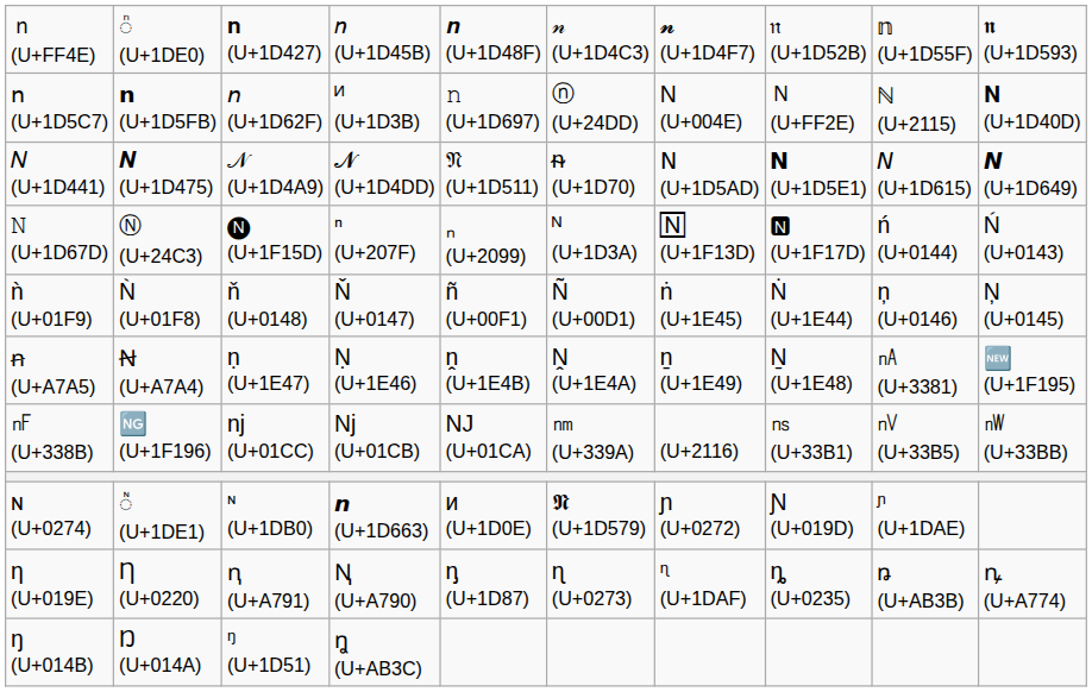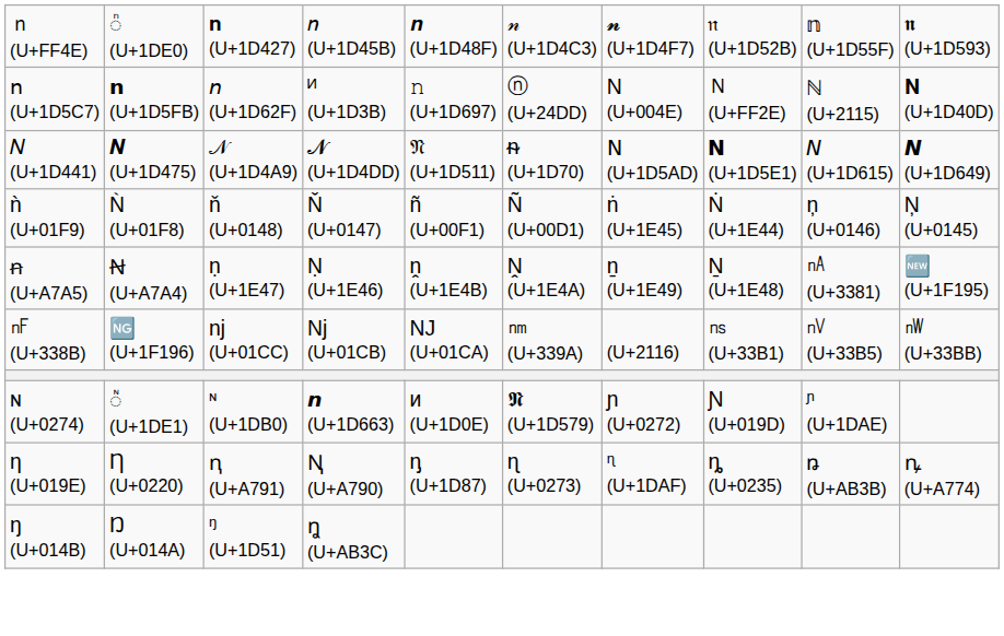- row: 𝙽 (U+1D67D) | Ⓝ (U+24C3) | 🅝 (U+1F15D) | ⁿ (U+207F) | ₙ (U+2099) | ᴺ (U+1D3A) | 🄽 (U+1F13D) | 🅽 (U+1F17D) | ń (U+0144) | Ń (U+0143)
